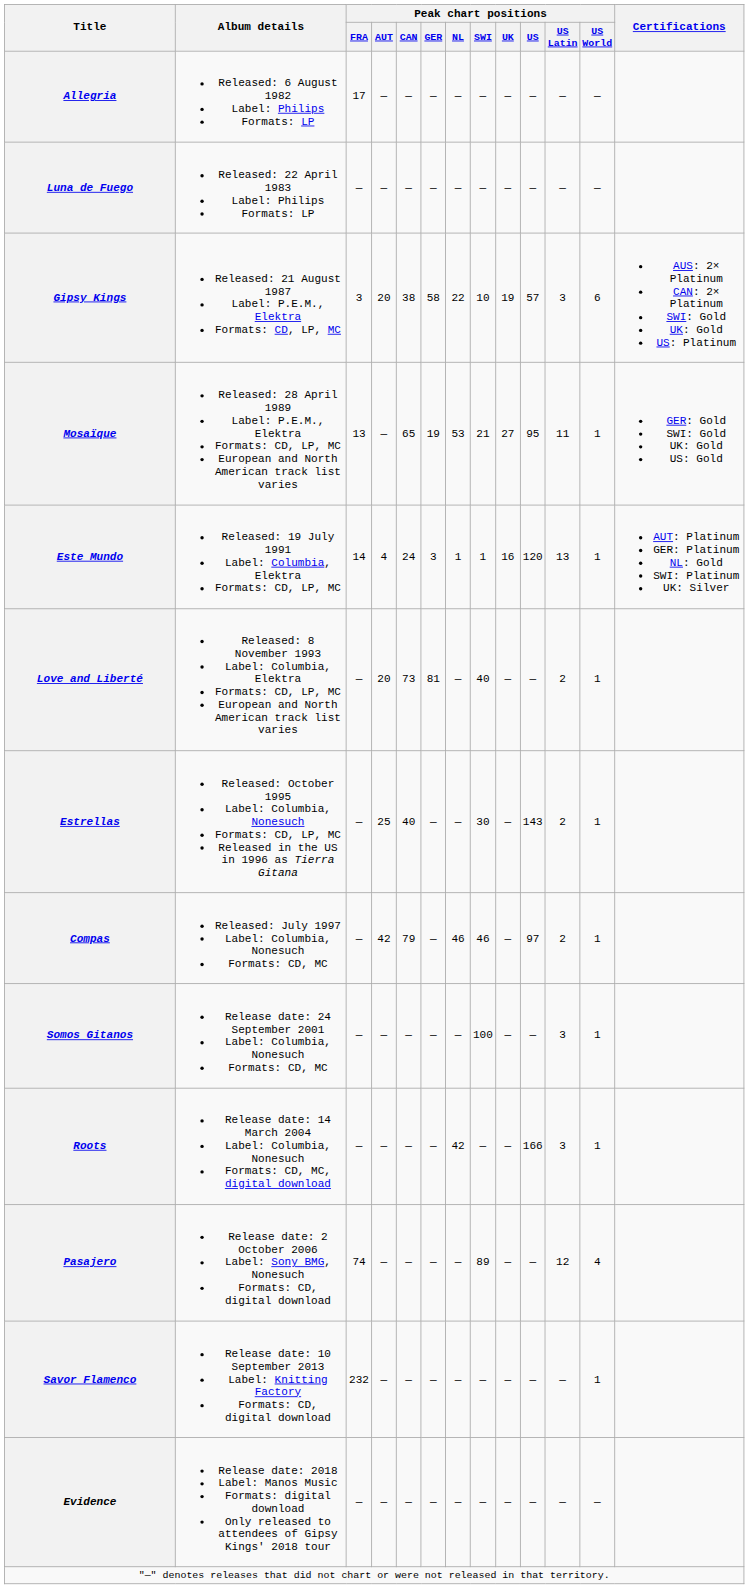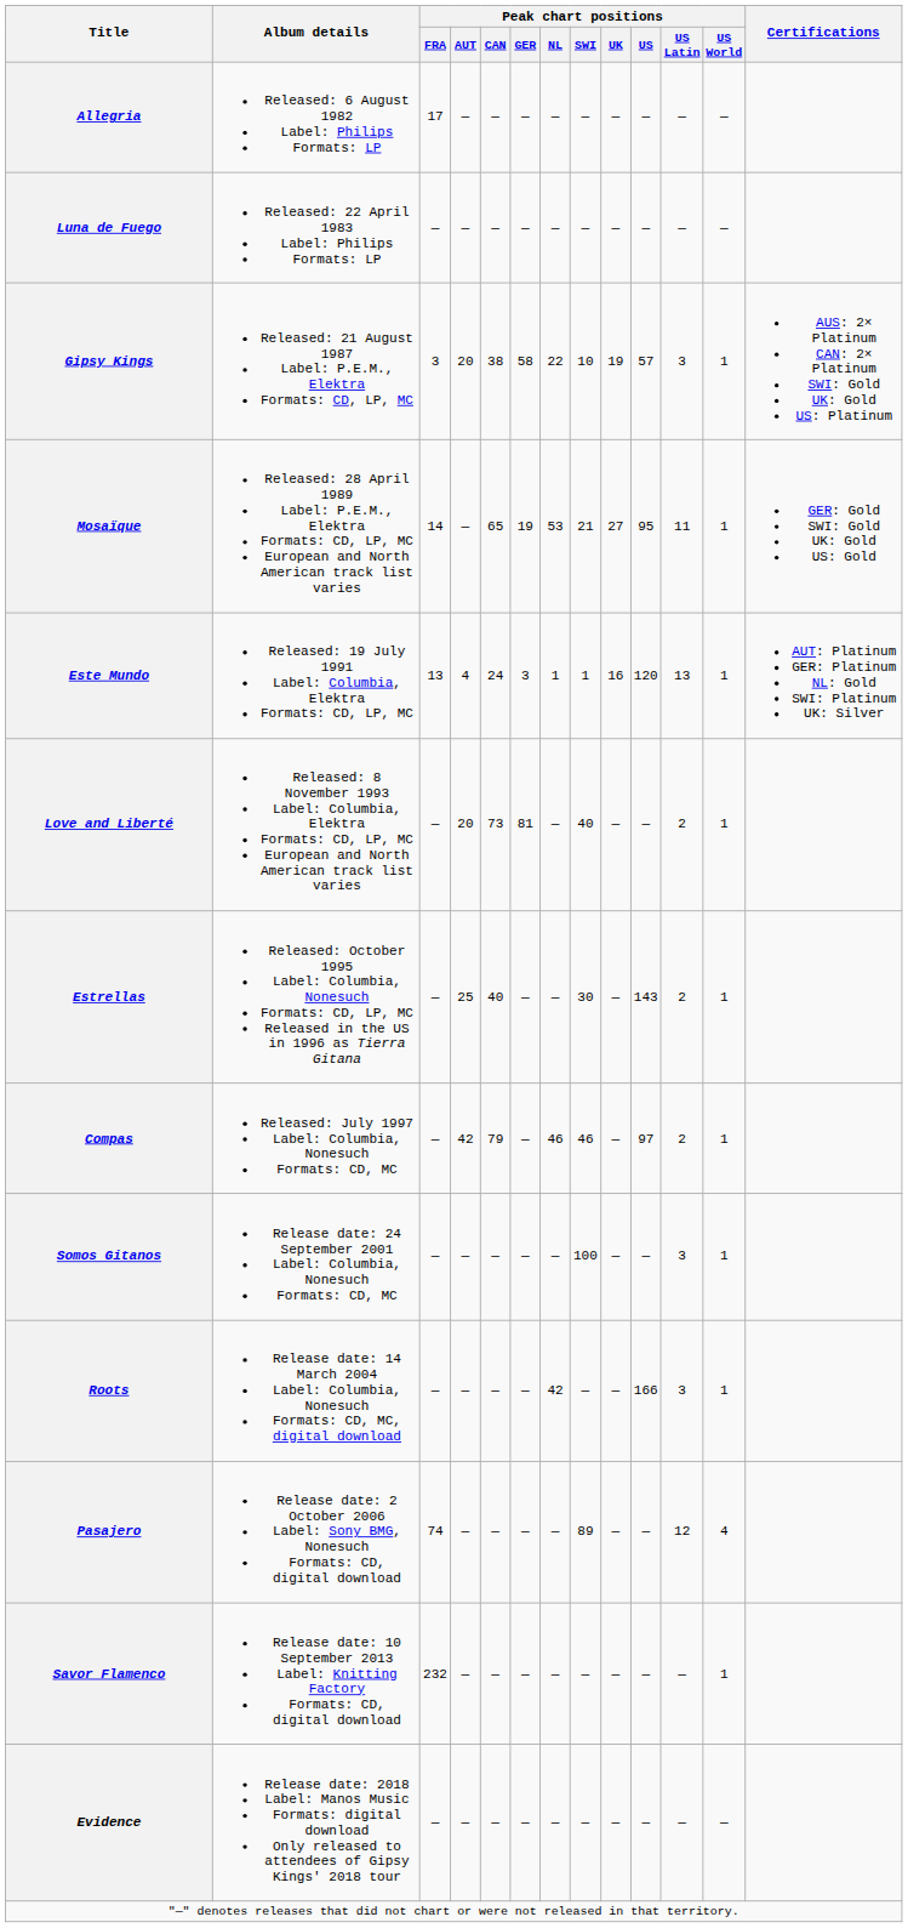Gipsy Kings | Peak chart positions / US World: 6 -> 1
Mosaïque | Peak chart positions / FRA: 13 -> 14
Este Mundo | Peak chart positions / FRA: 14 -> 13
